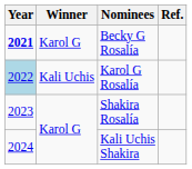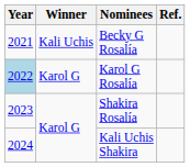Becky G Rosalía | Year: bold -> normal
Becky G Rosalía | Winner: Karol G -> Kali Uchis
Karol G Rosalía | Winner: Kali Uchis -> Karol G
